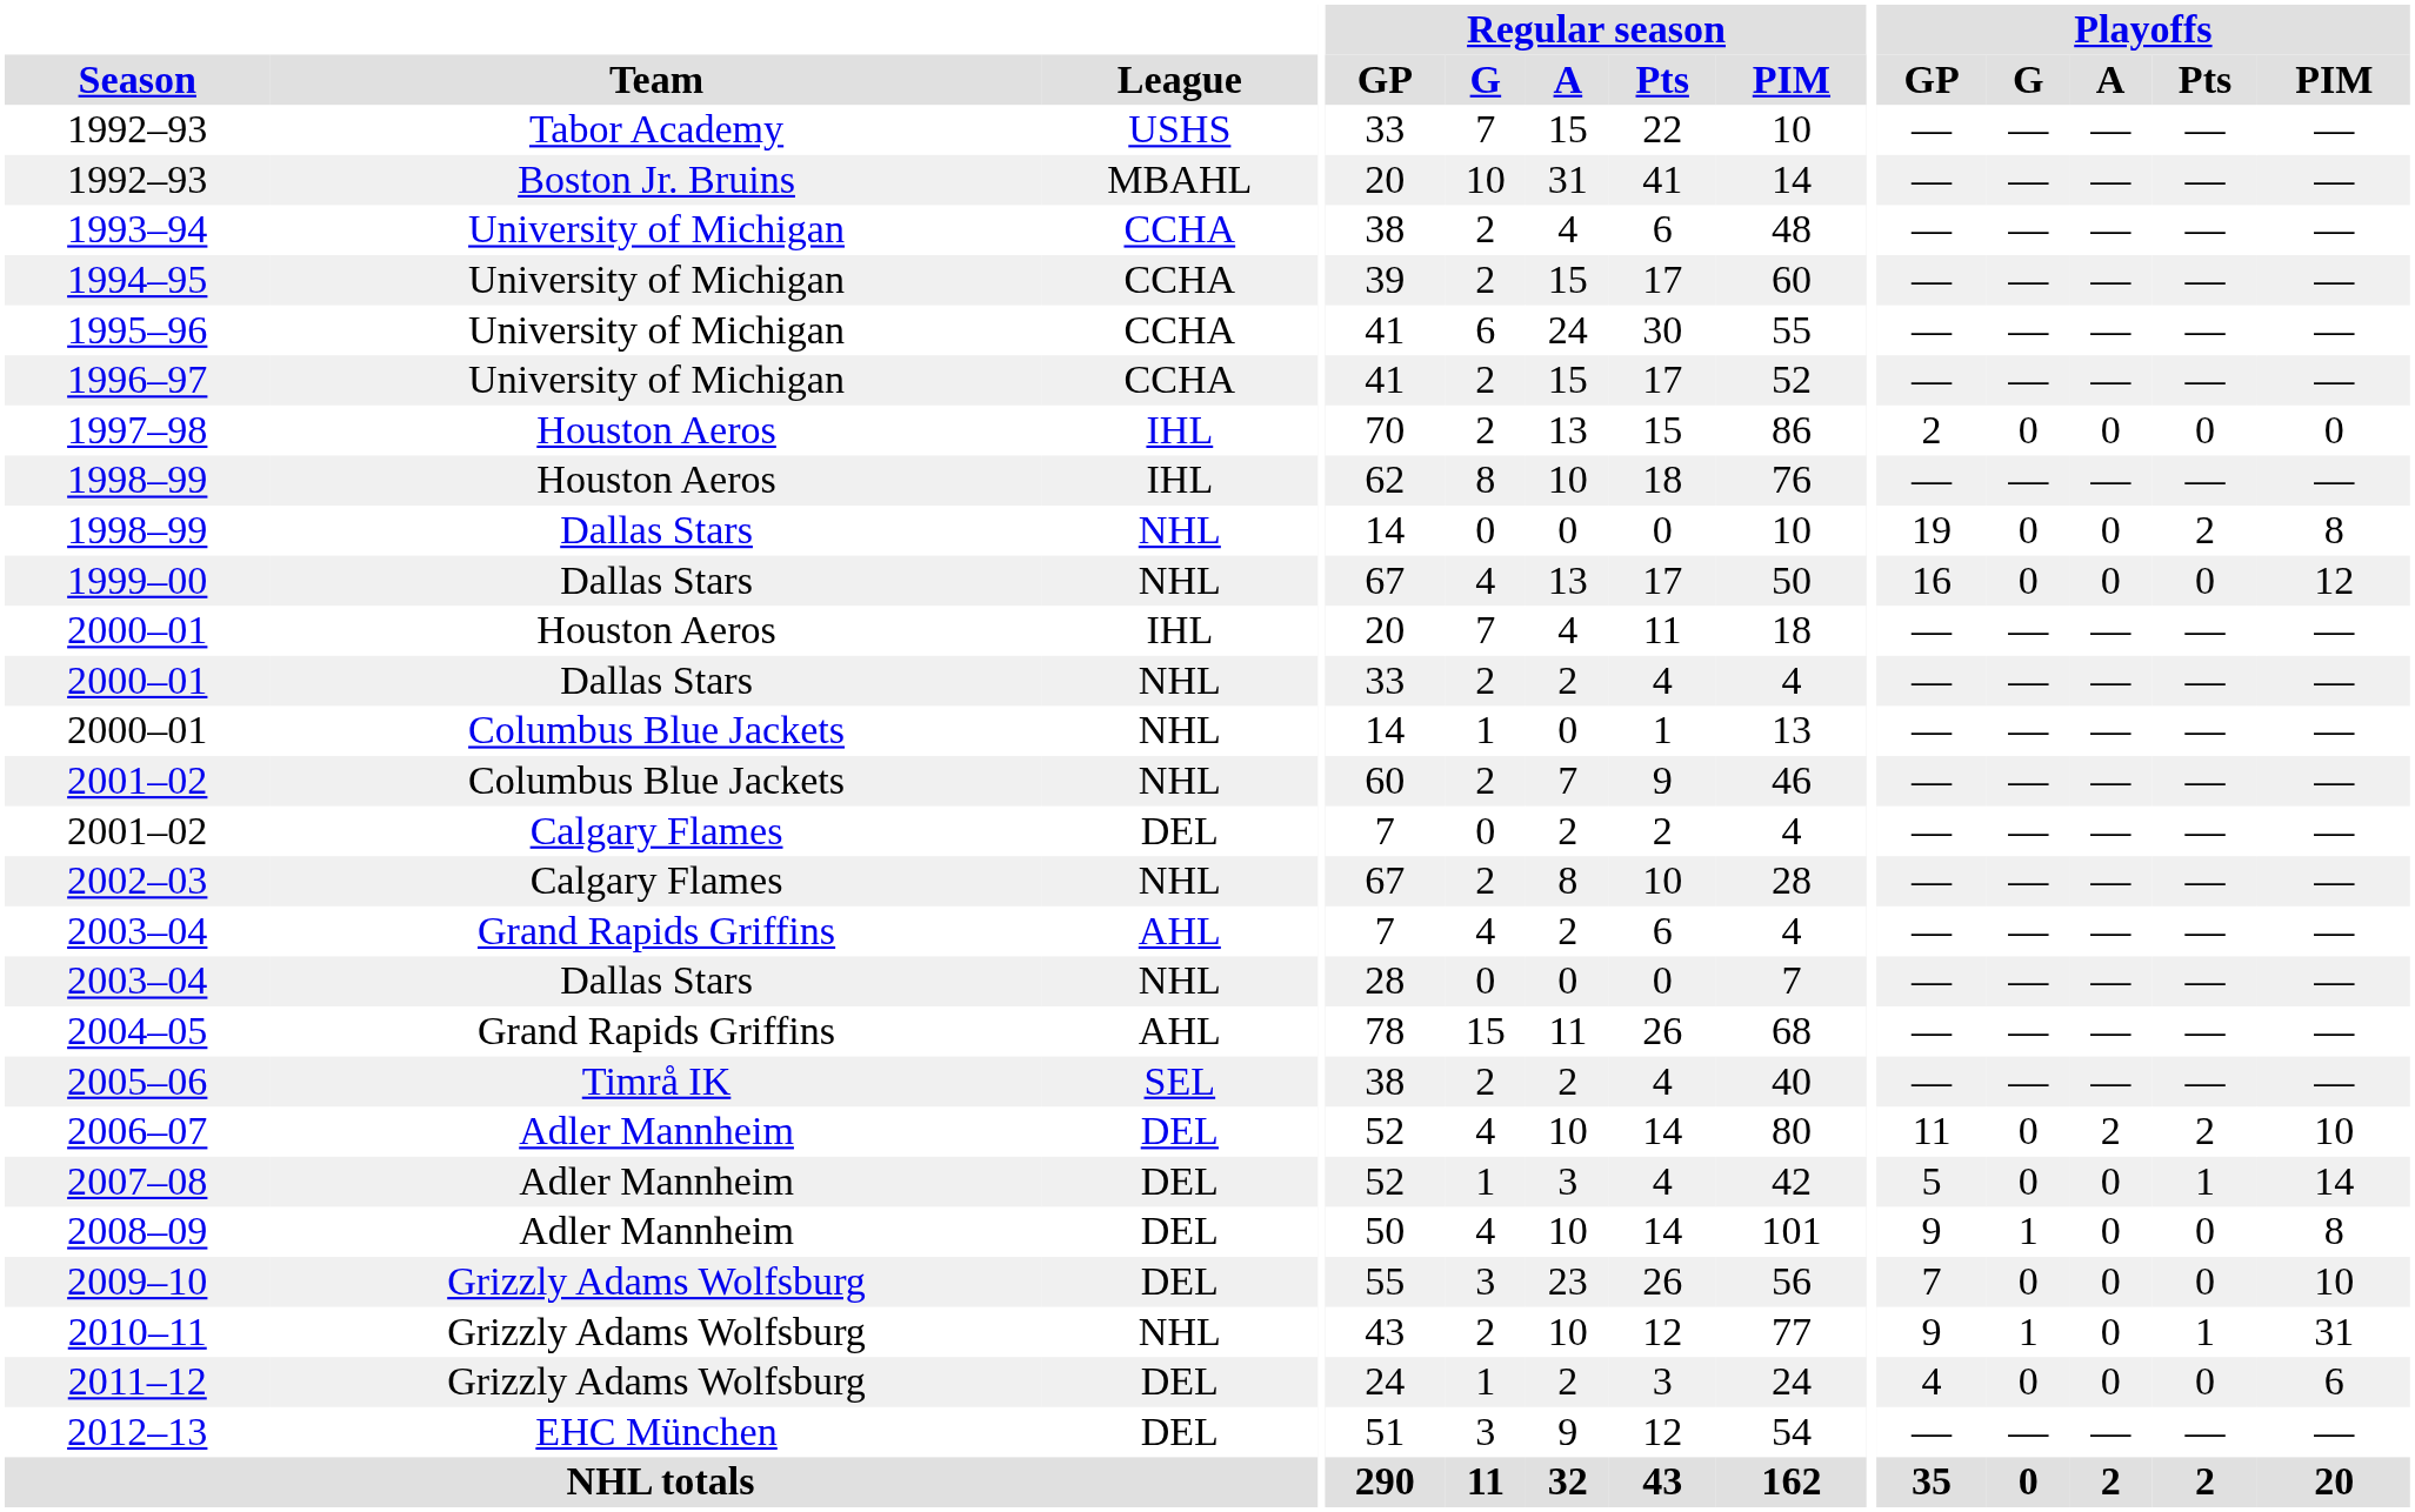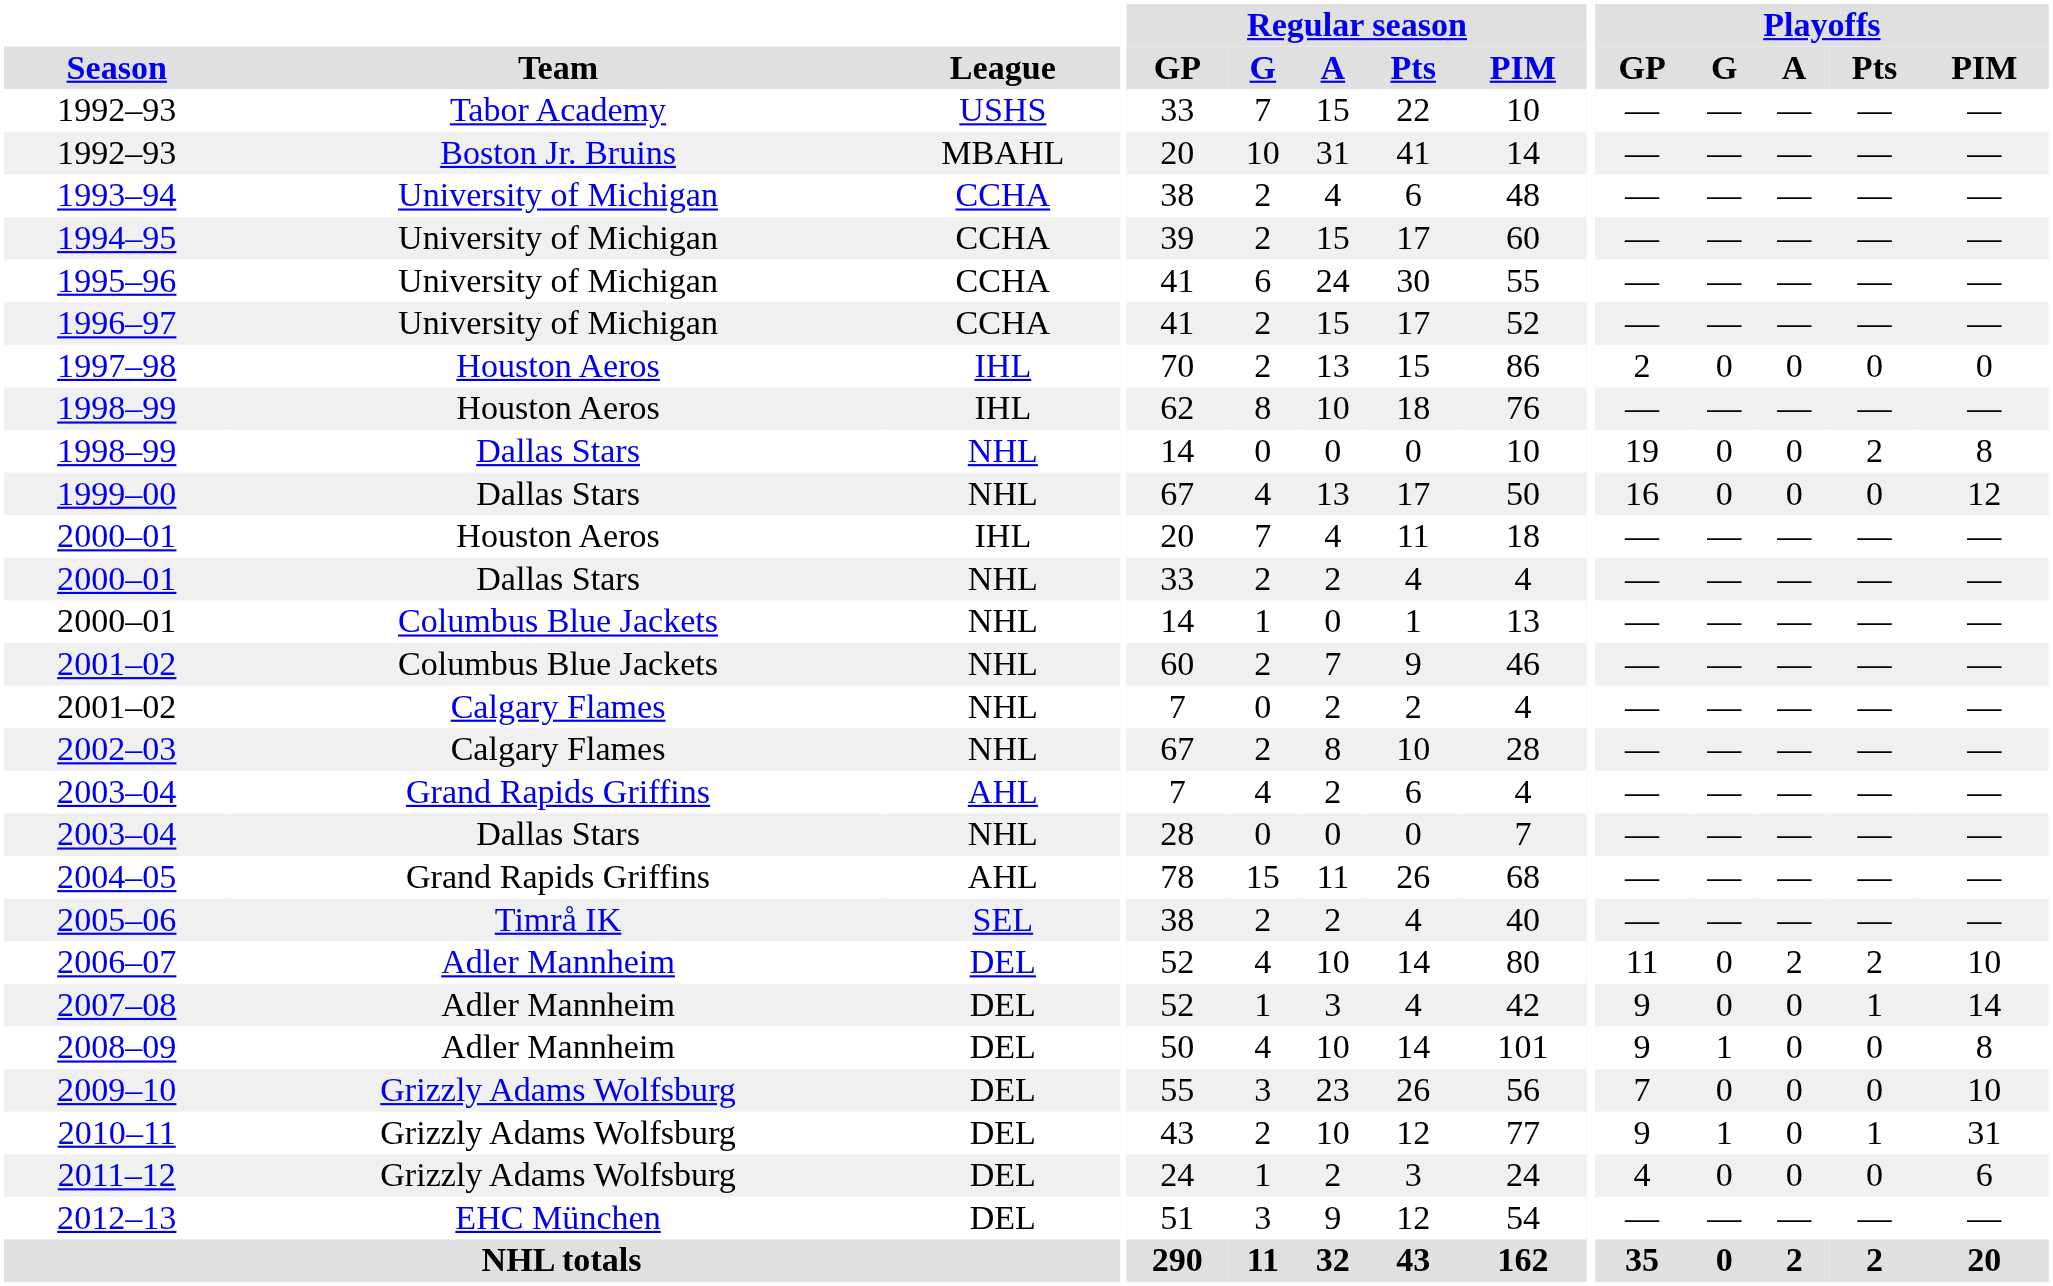2001–02 / Calgary Flames | League: DEL -> NHL
2007–08 | Playoffs / GP: 5 -> 9
2010–11 | League: NHL -> DEL
